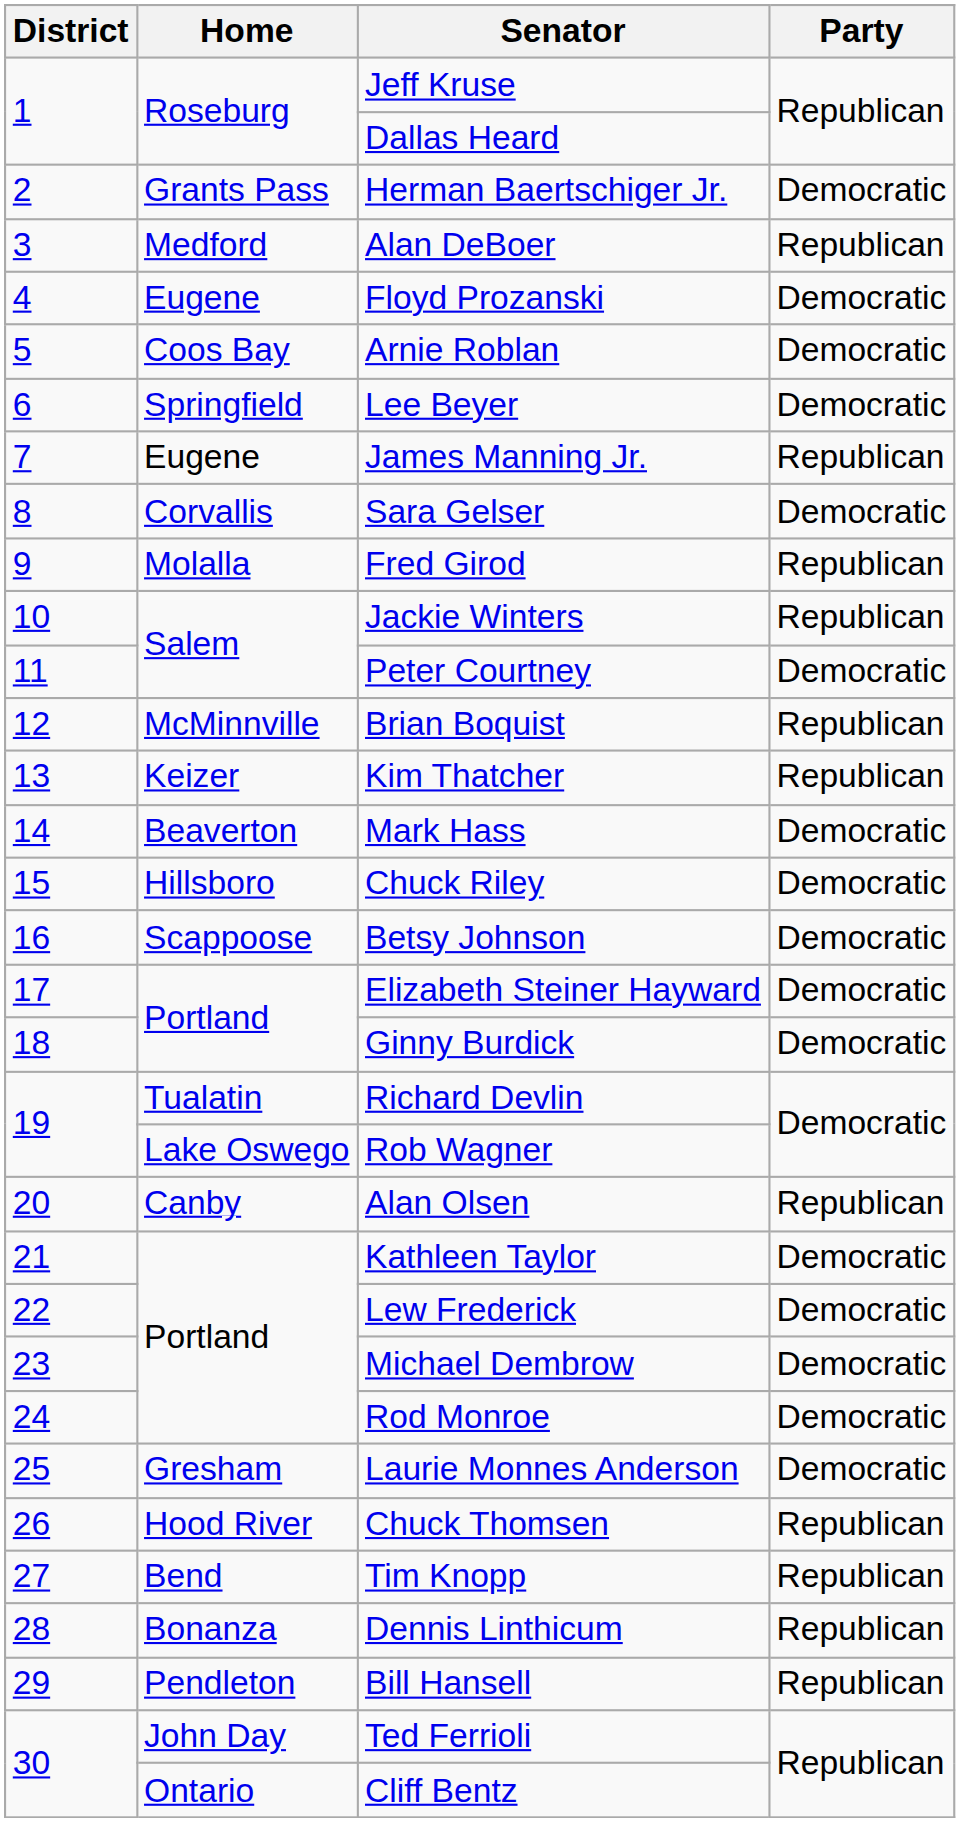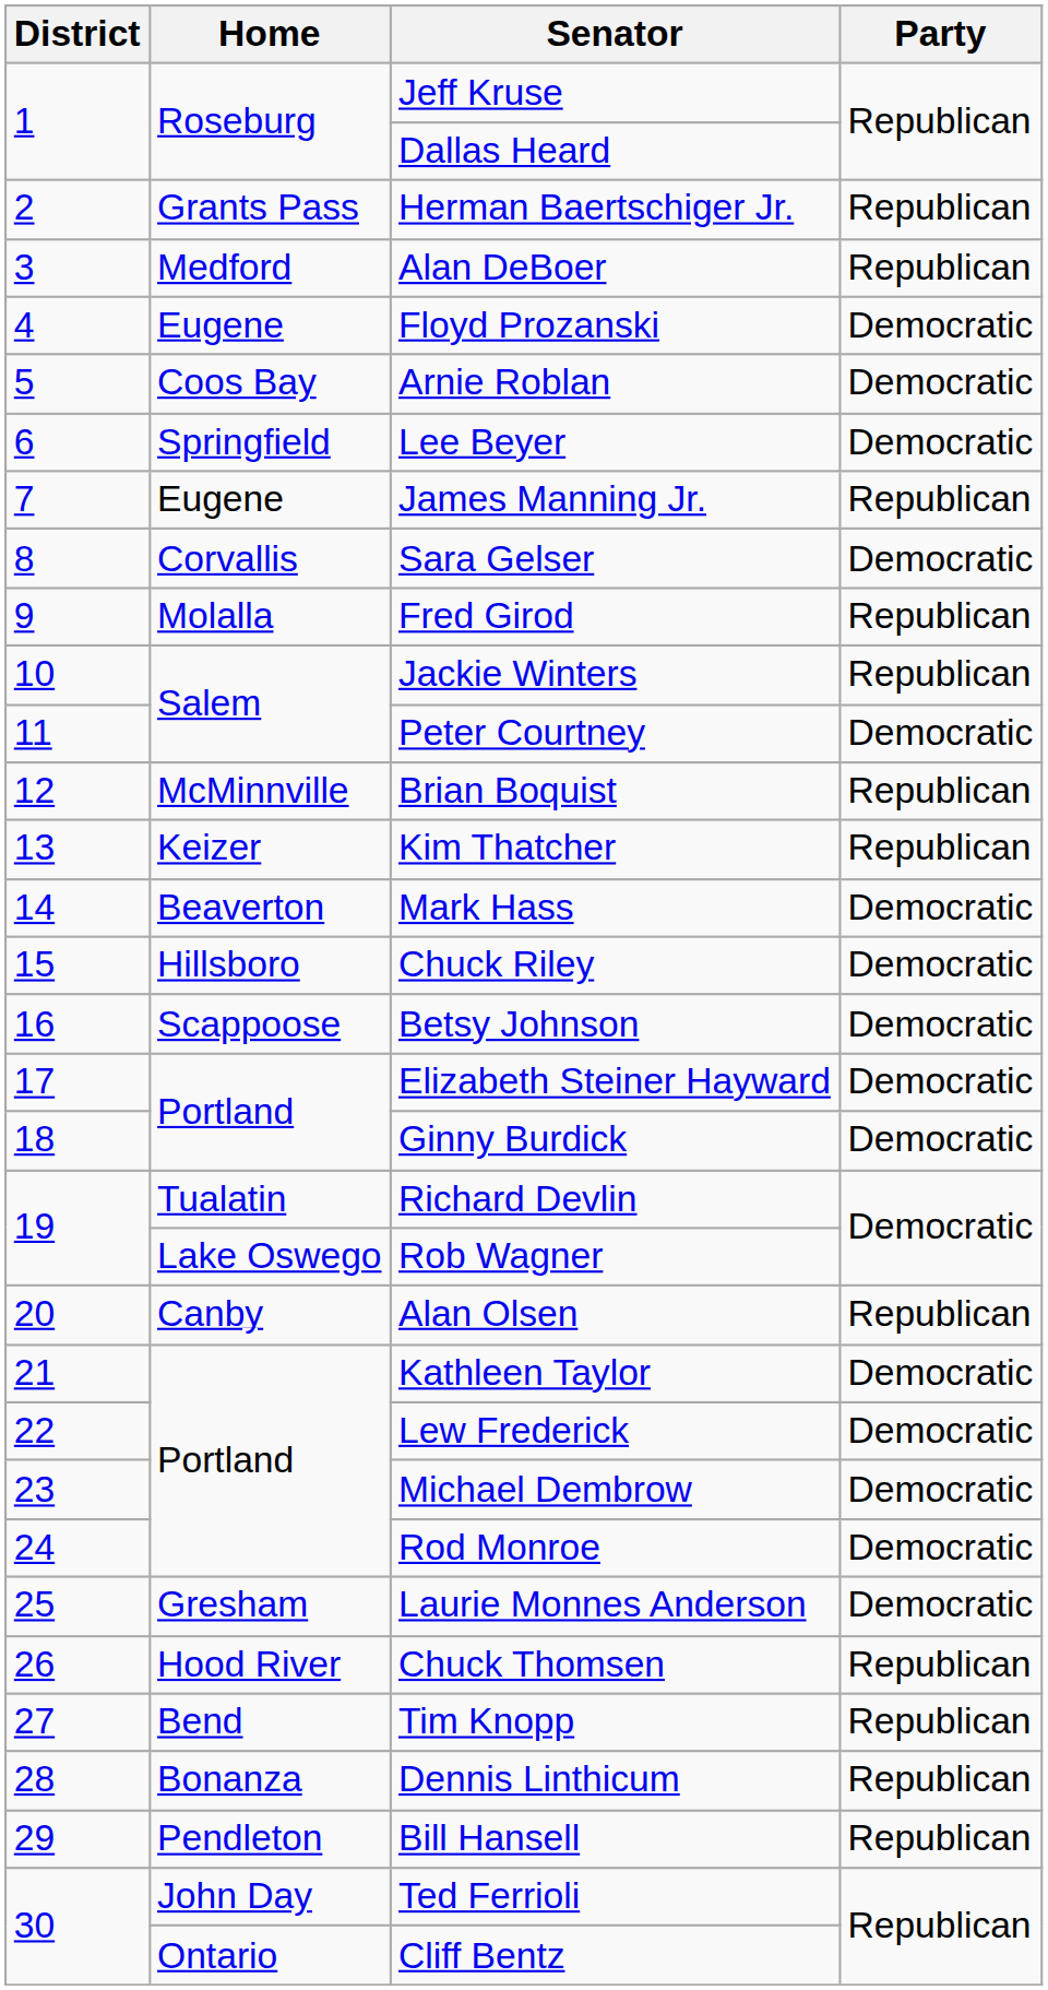Herman Baertschiger Jr. | Party: Democratic -> Republican
